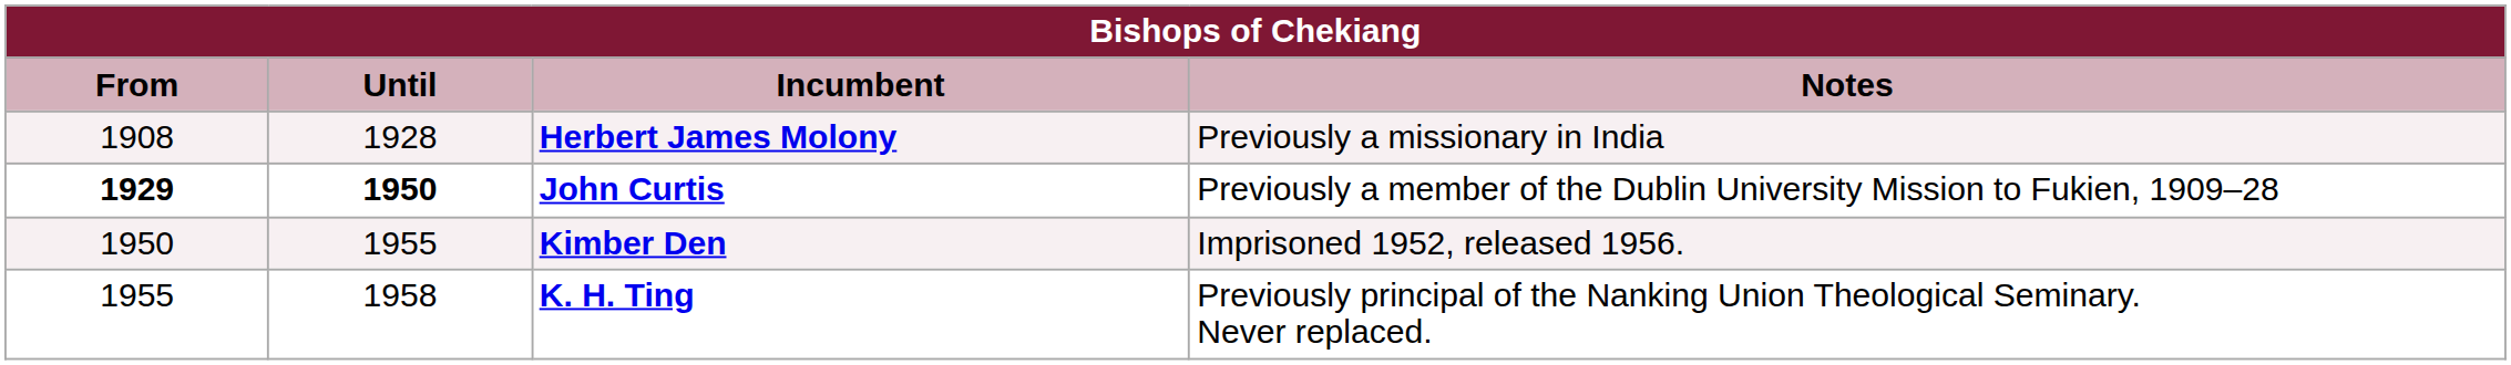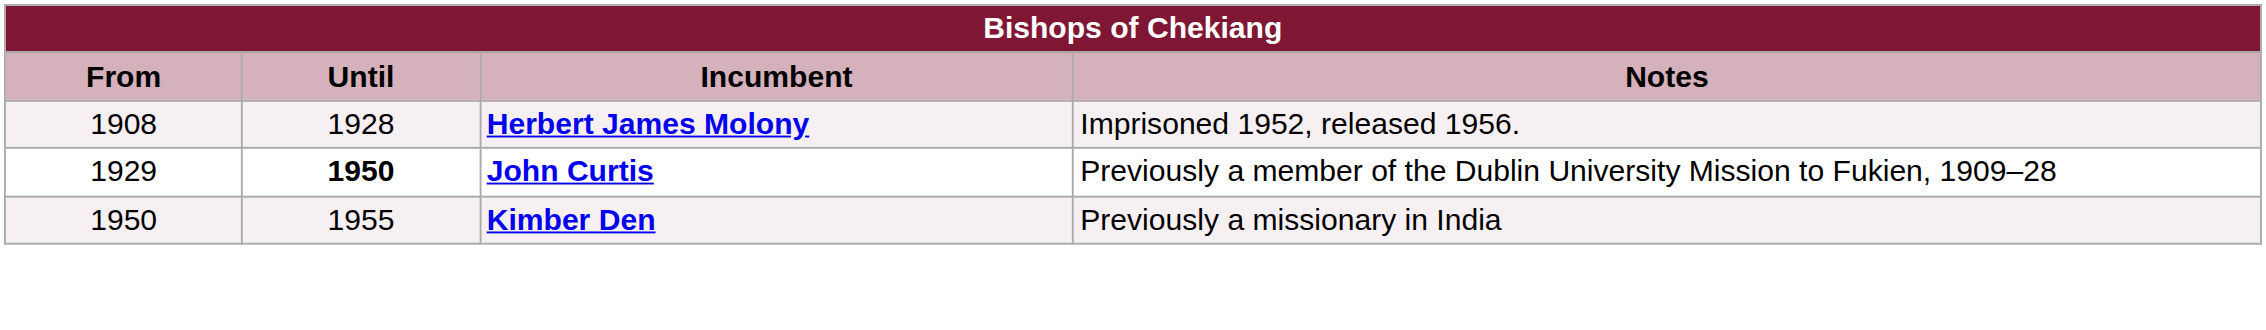Herbert James Molony | Notes: Previously a missionary in India -> Imprisoned 1952, released 1956.
John Curtis | From: bold -> normal
Kimber Den | Notes: Imprisoned 1952, released 1956. -> Previously a missionary in India
- row: 1955 | 1958 | K. H. Ting | Previously principal of the Nanking Union Theological Seminary. Never replaced.
